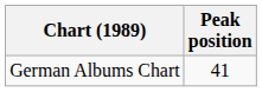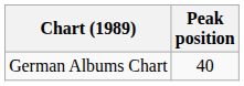German Albums Chart | Peak position: 41 -> 40
